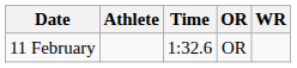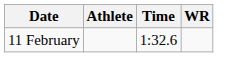- column: OR | OR
